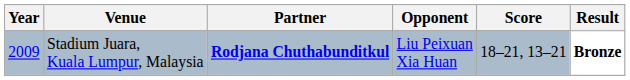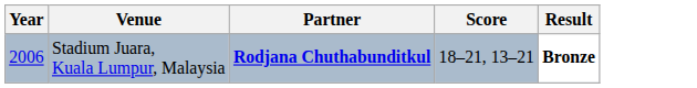- column: Opponent | Liu Peixuan Xia Huan
Stadium Juara, Kuala Lumpur, Malaysia | Year: 2009 -> 2006
